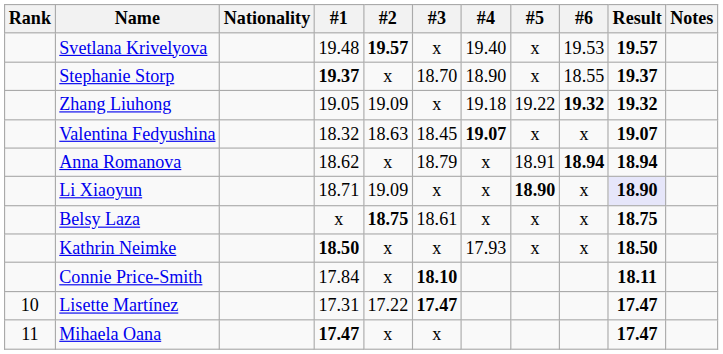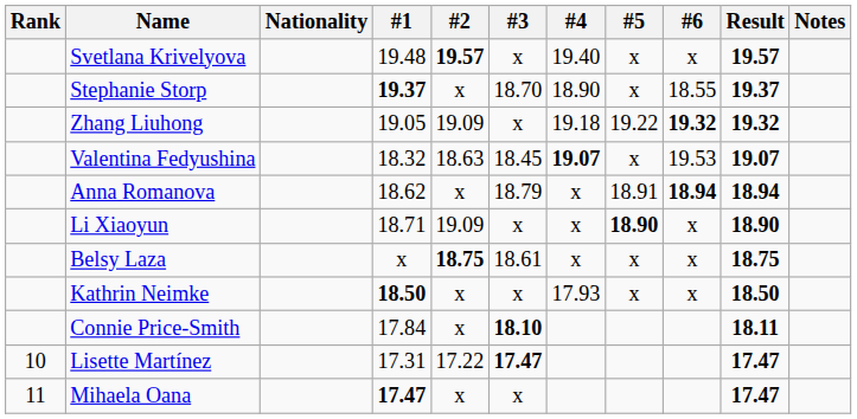Svetlana Krivelyova | #6: 19.53 -> x
Valentina Fedyushina | #6: x -> 19.53
Li Xiaoyun | Result: lavender background -> no background
